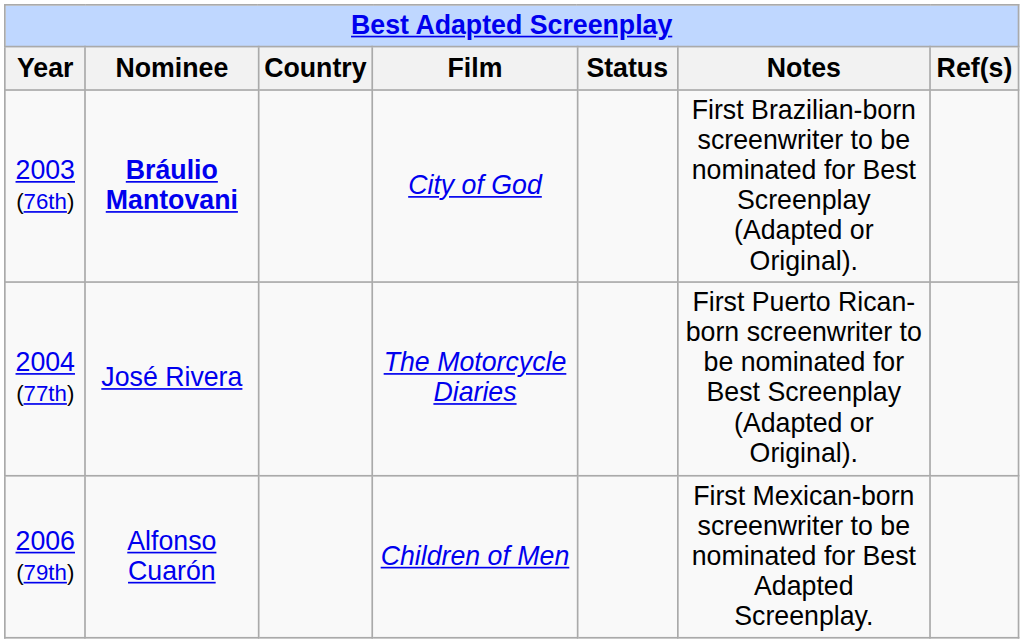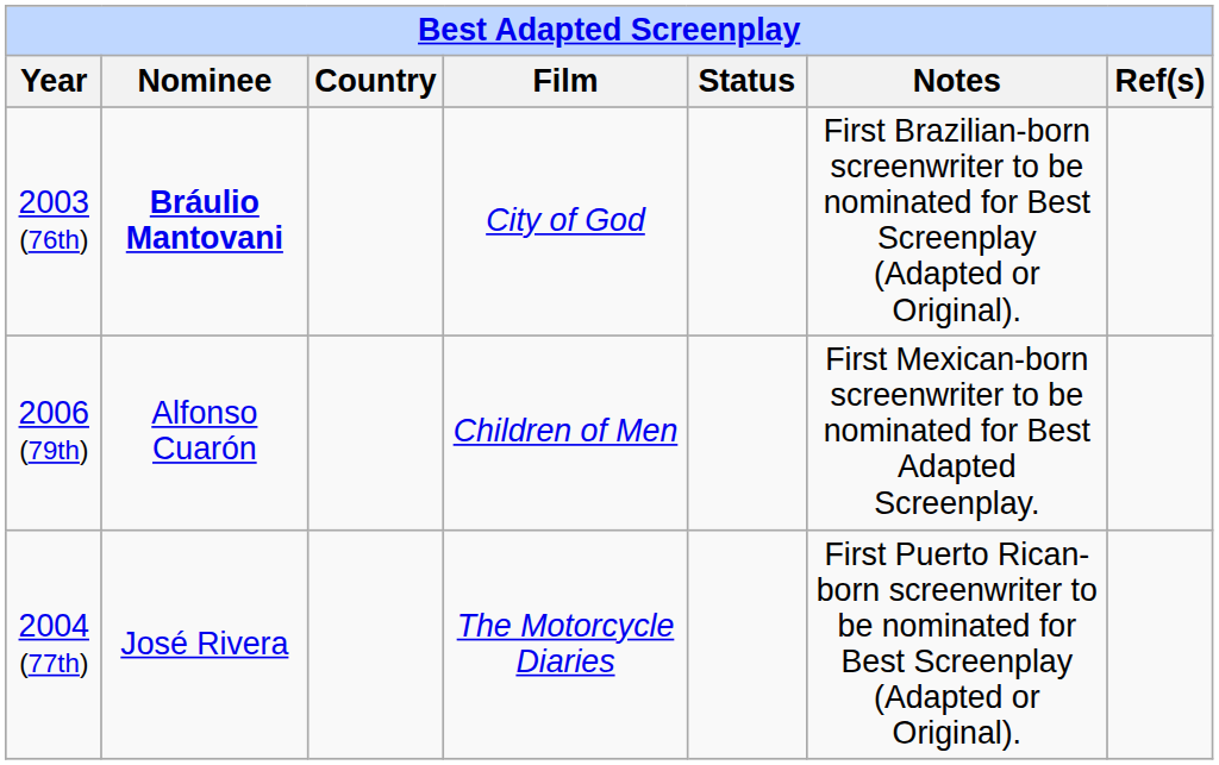rows swapped: 2004 (77th) <-> 2006 (79th)
